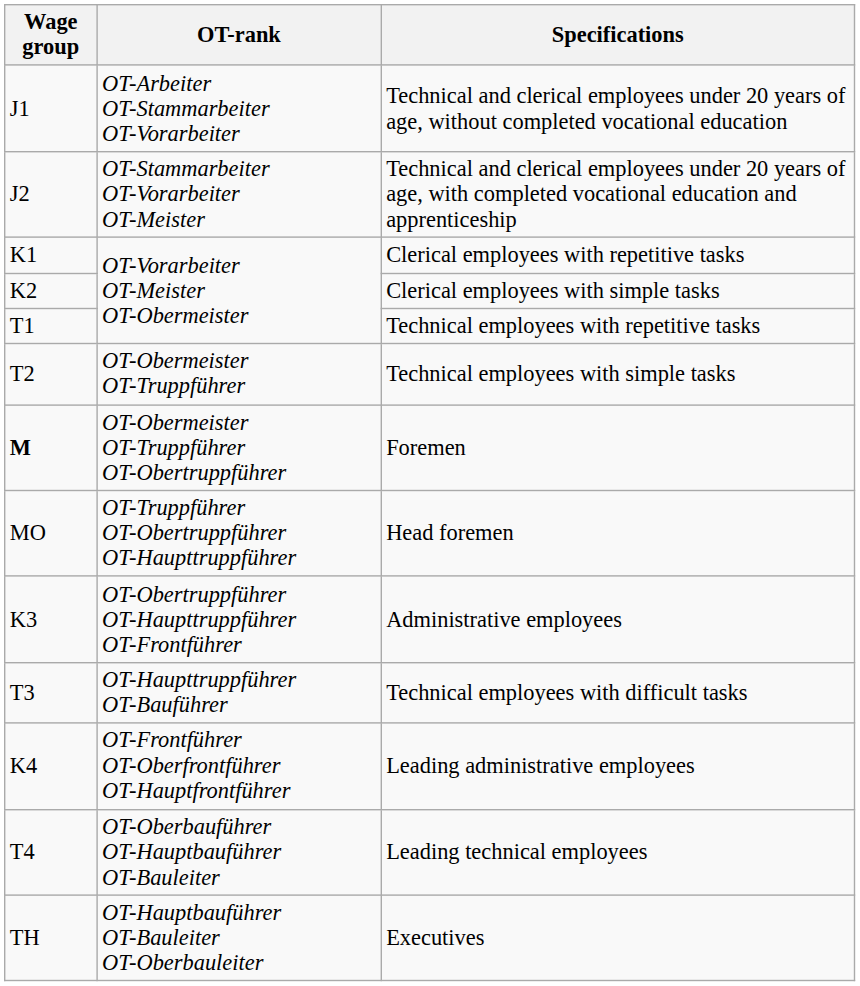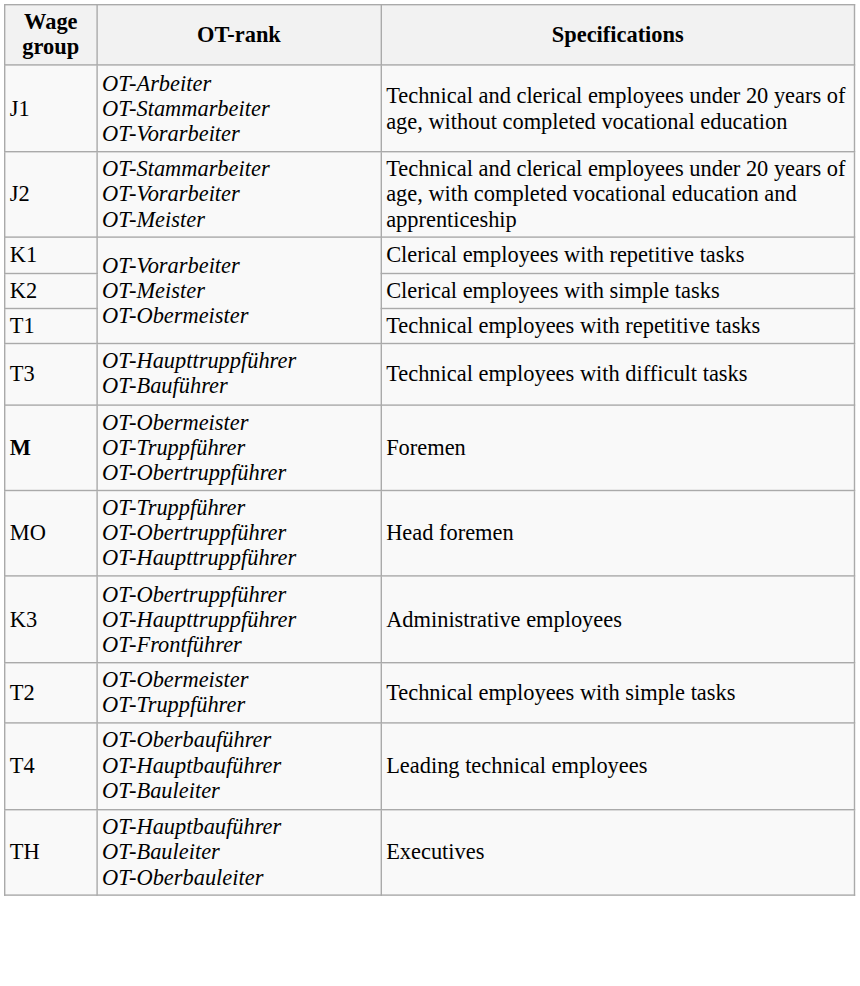rows swapped: Technical employees with simple tasks <-> Technical employees with difficult tasks
- row: K4 | OT-Frontführer OT-Oberfrontführer OT-Hauptfrontführer | Leading administrative employees
